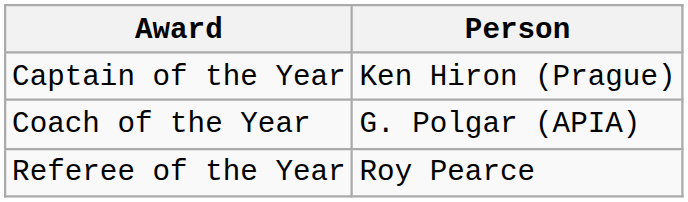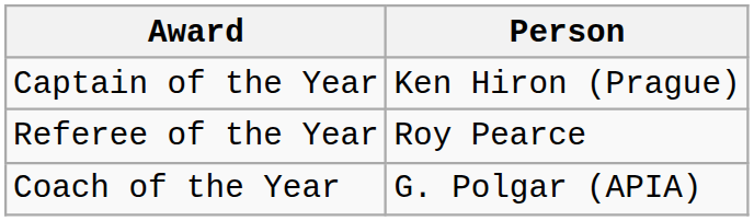rows swapped: Coach of the Year <-> Referee of the Year
